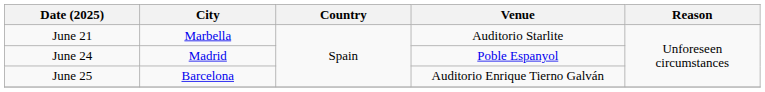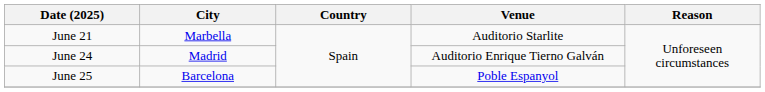June 24 | Venue: Poble Espanyol -> Auditorio Enrique Tierno Galván
June 25 | Venue: Auditorio Enrique Tierno Galván -> Poble Espanyol
